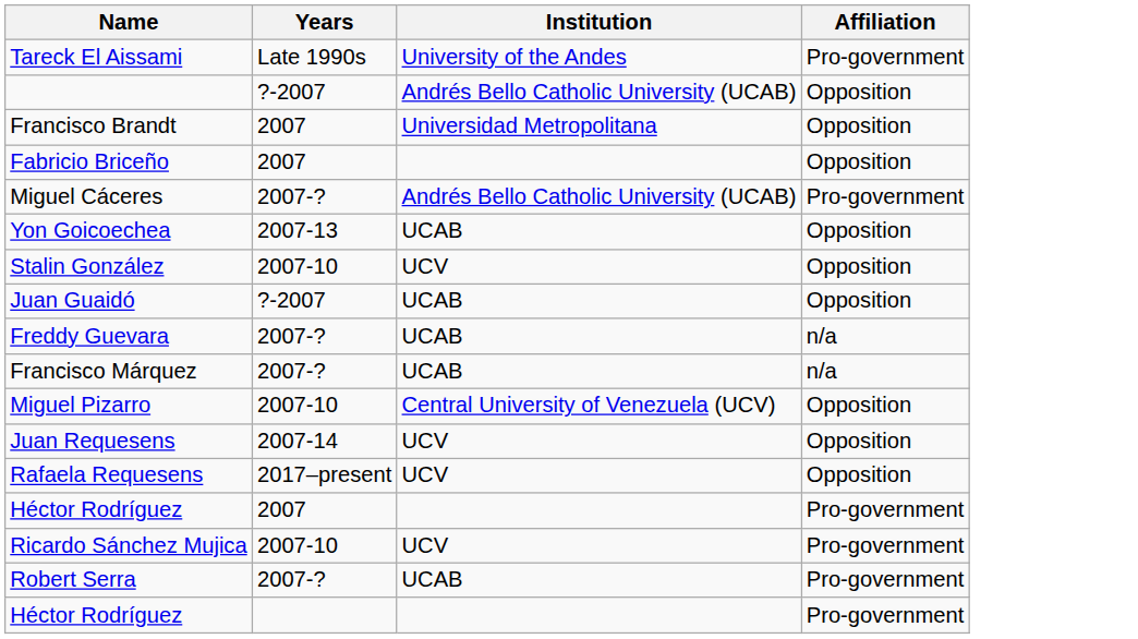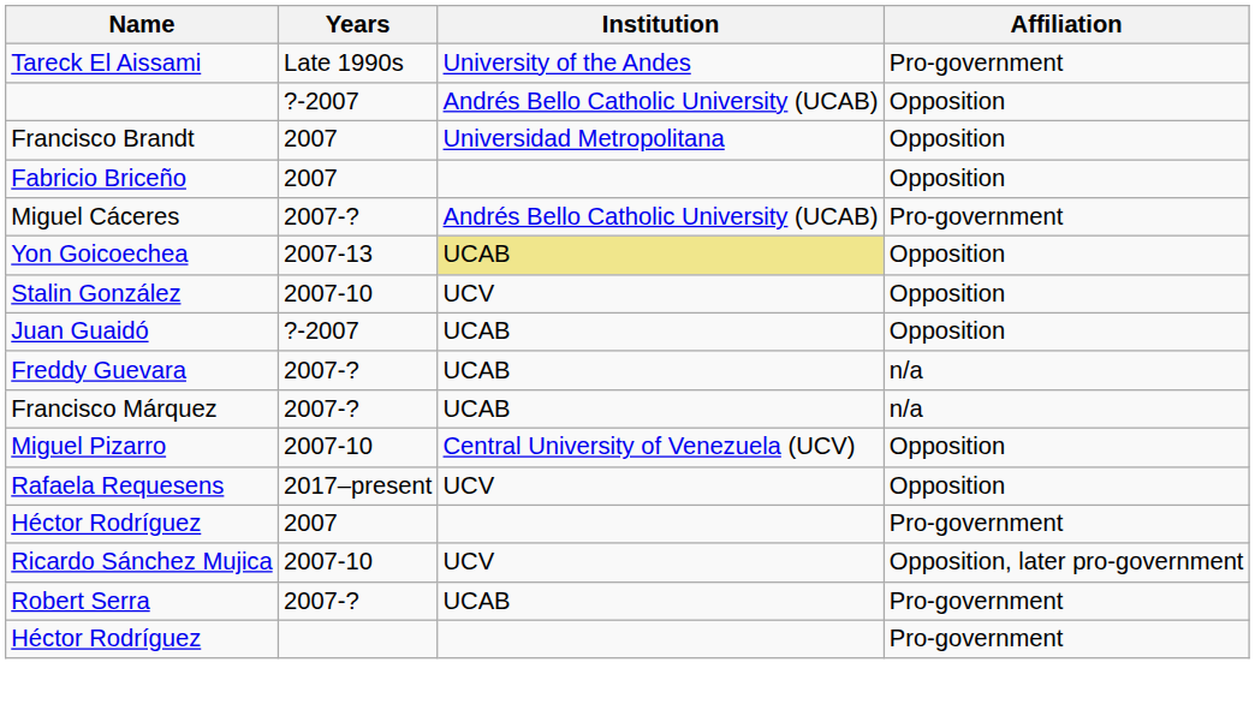Yon Goicoechea | Institution: no background -> khaki background
- row: Juan Requesens | 2007-14 | UCV | Opposition
Ricardo Sánchez Mujica | Affiliation: Pro-government -> Opposition, later pro-government
